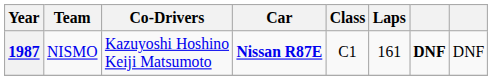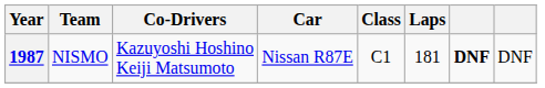1987 | Car: bold -> normal
1987 | Laps: 161 -> 181
